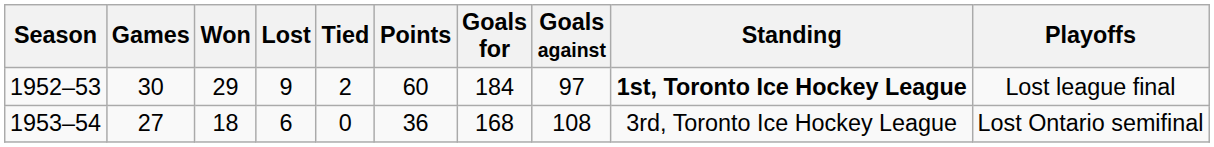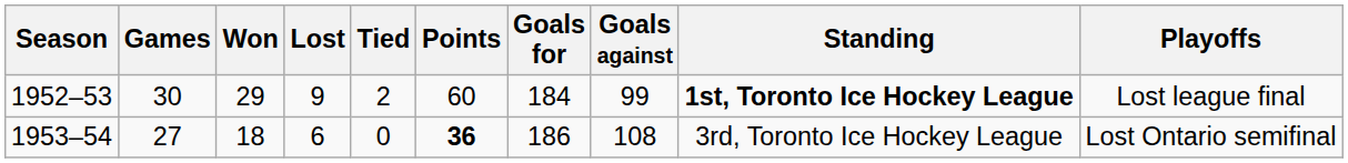1952–53 | Goals against: 97 -> 99
1953–54 | Points: normal -> bold
1953–54 | Goals for: 168 -> 186
